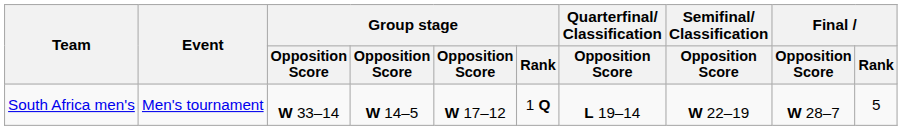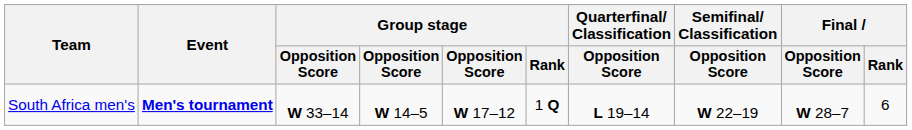South Africa men's | Event: normal -> bold
South Africa men's | Final / Rank: 5 -> 6
